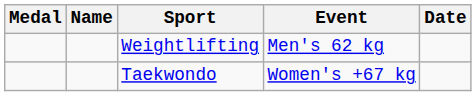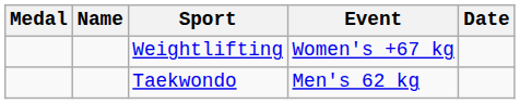Weightlifting | Event: Men's 62 kg -> Women's +67 kg
Taekwondo | Event: Women's +67 kg -> Men's 62 kg
